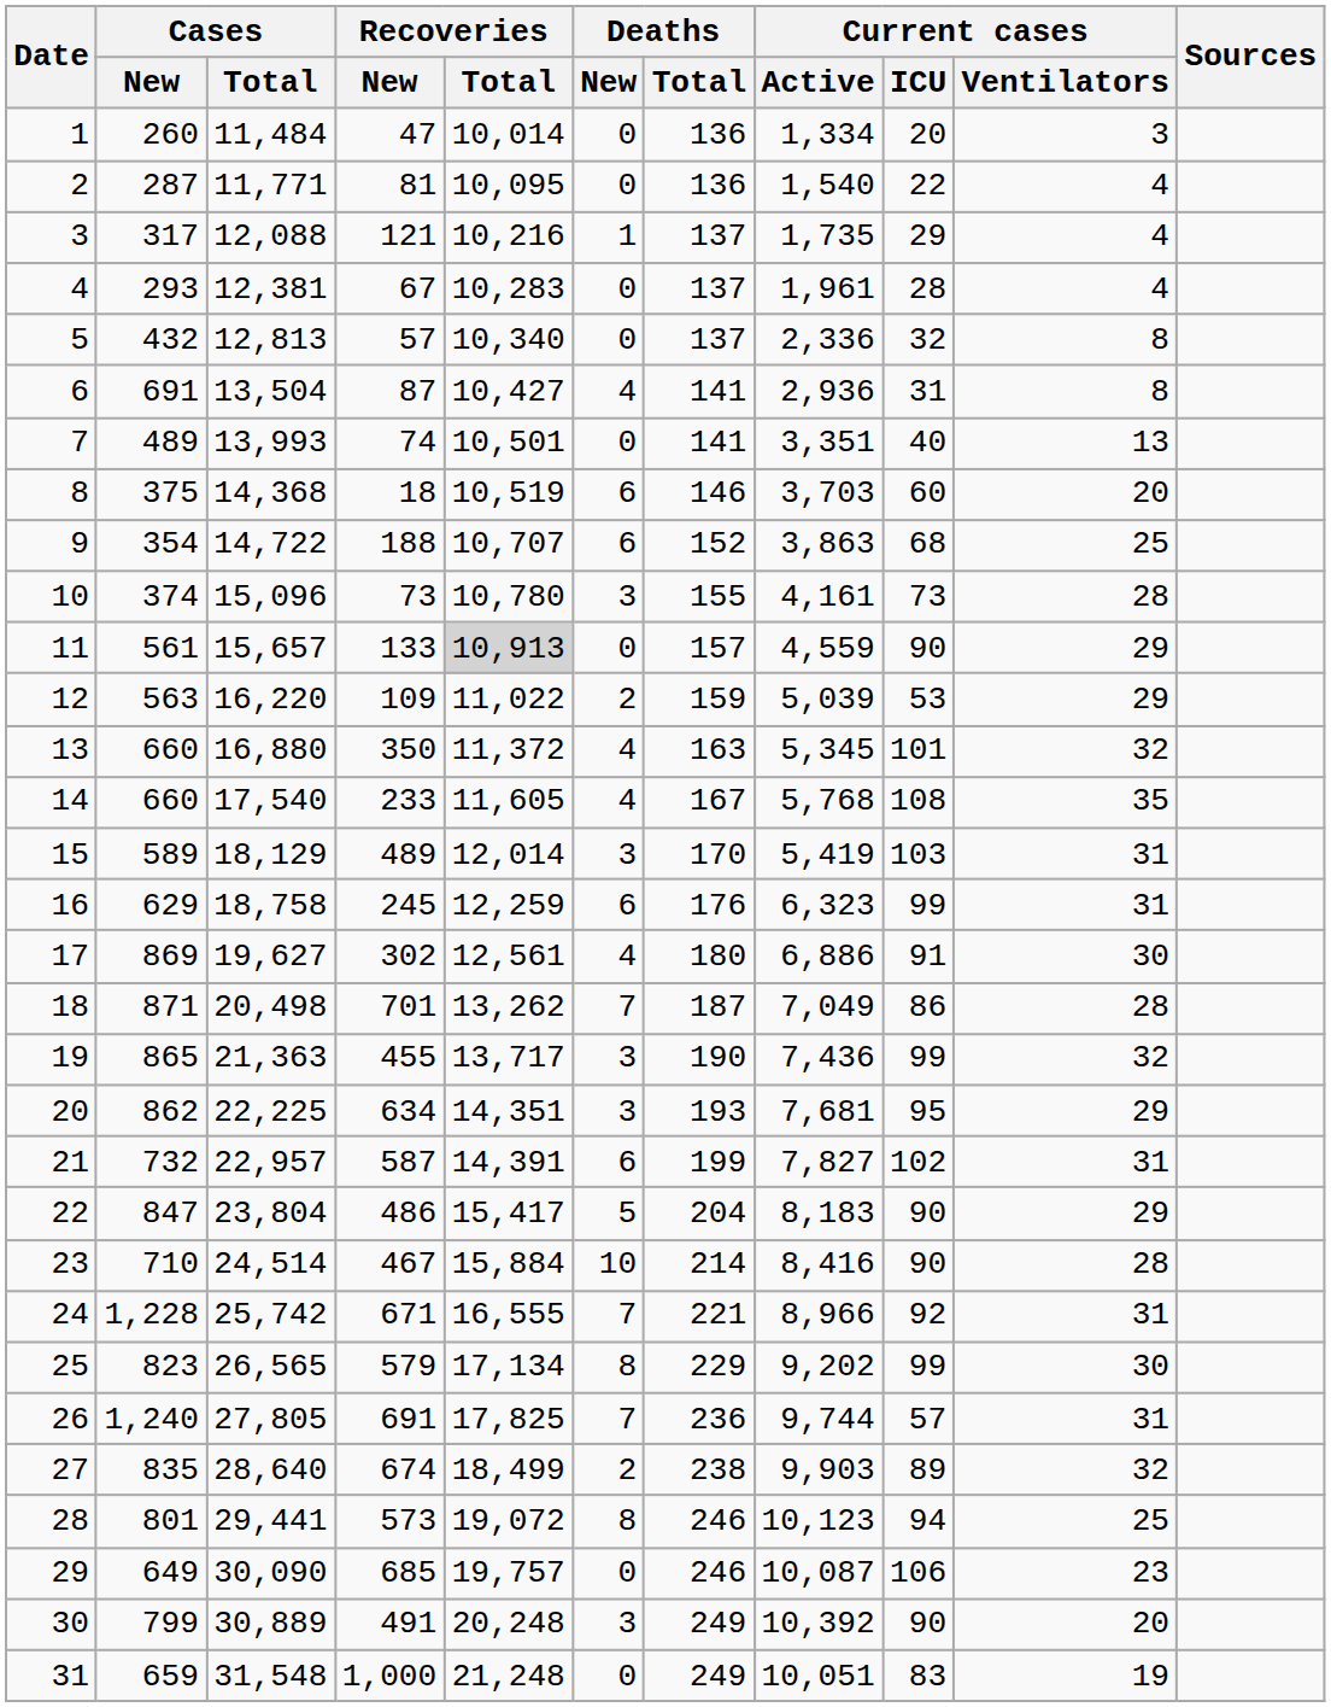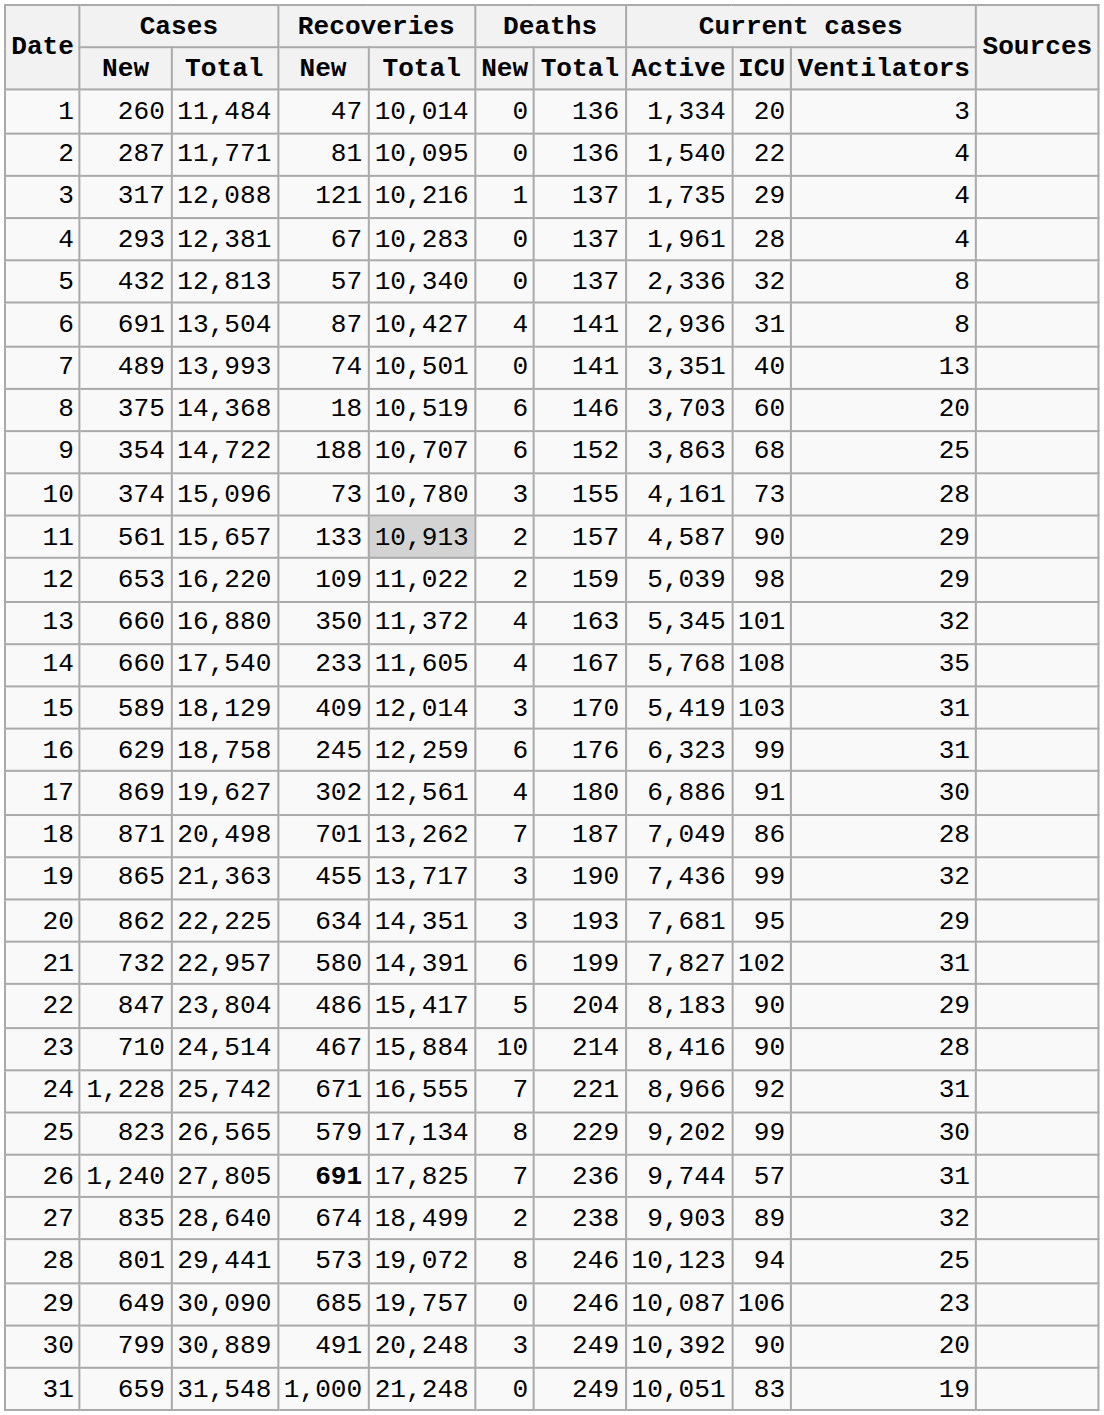11 | Deaths / New: 0 -> 2
11 | Current cases / Active: 4,559 -> 4,587
12 | Cases / New: 563 -> 653
12 | Current cases / ICU: 53 -> 98
15 | Recoveries / New: 489 -> 409
21 | Recoveries / New: 587 -> 580
26 | Recoveries / New: normal -> bold
